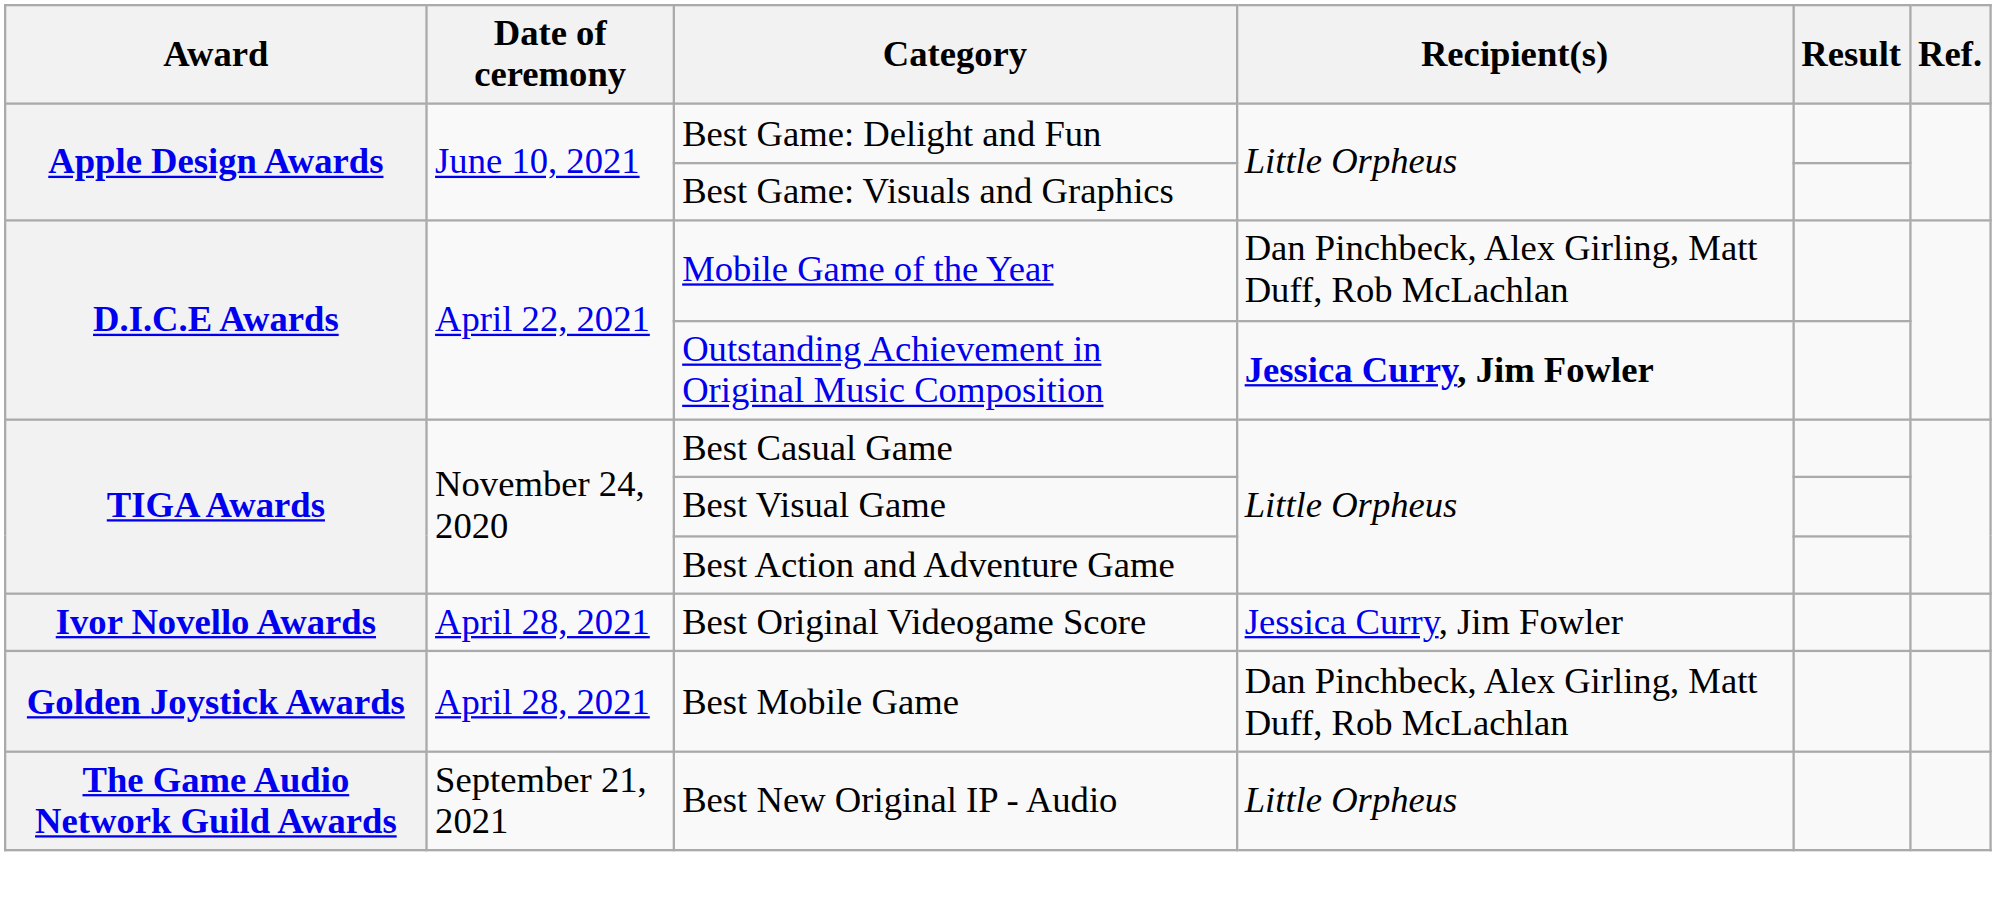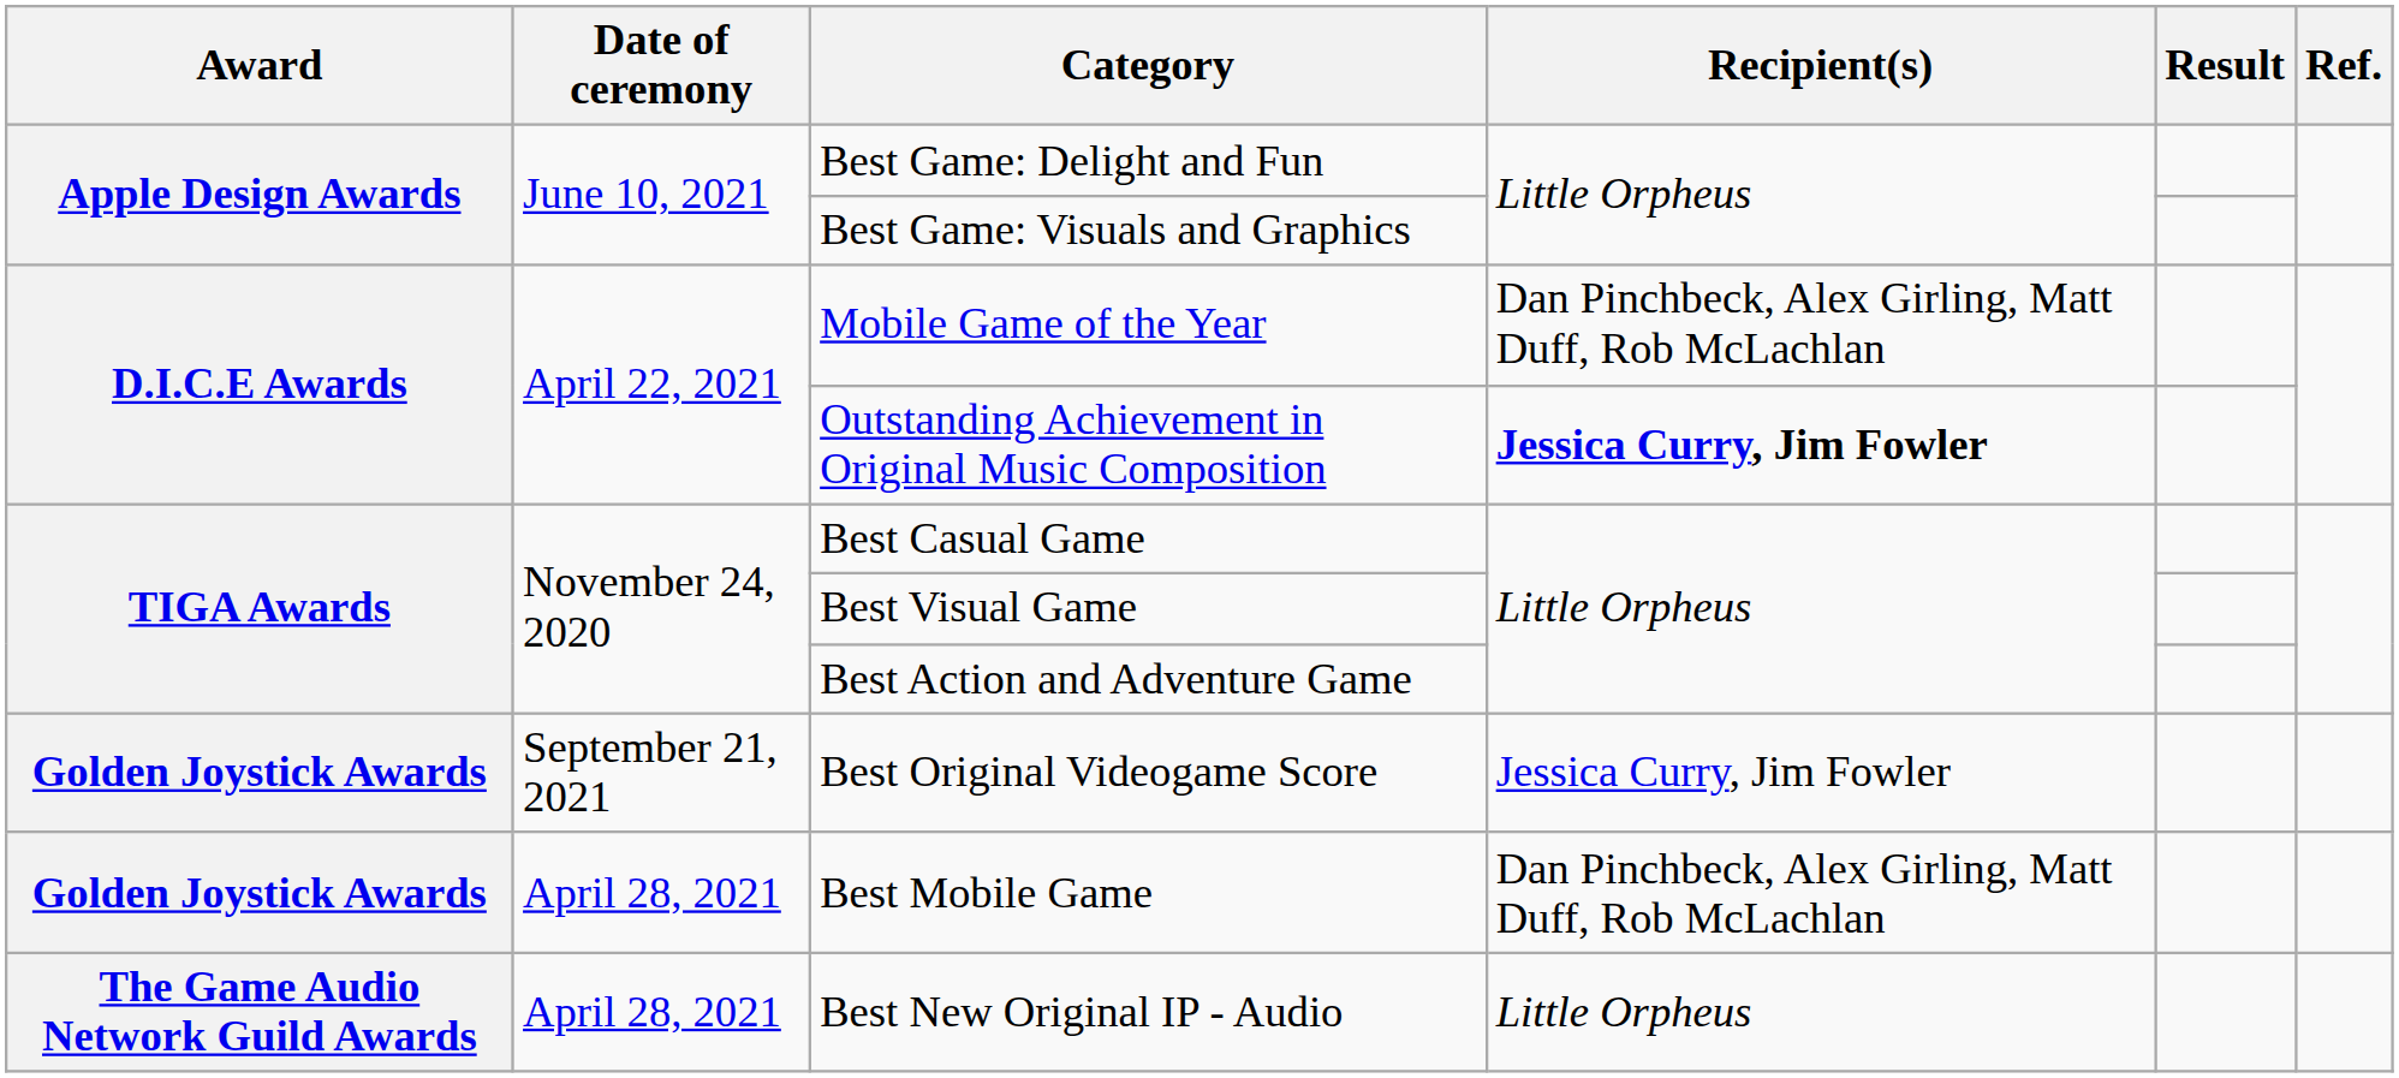Best Original Videogame Score | Award: Ivor Novello Awards -> Golden Joystick Awards
Best Original Videogame Score | Date of ceremony: April 28, 2021 -> September 21, 2021
Best New Original IP - Audio | Date of ceremony: September 21, 2021 -> April 28, 2021
